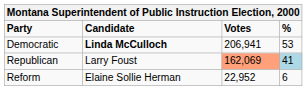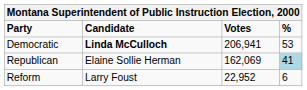Republican | Candidate: Larry Foust -> Elaine Sollie Herman
Republican | Votes: lightsalmon background -> no background
Reform | Candidate: Elaine Sollie Herman -> Larry Foust
